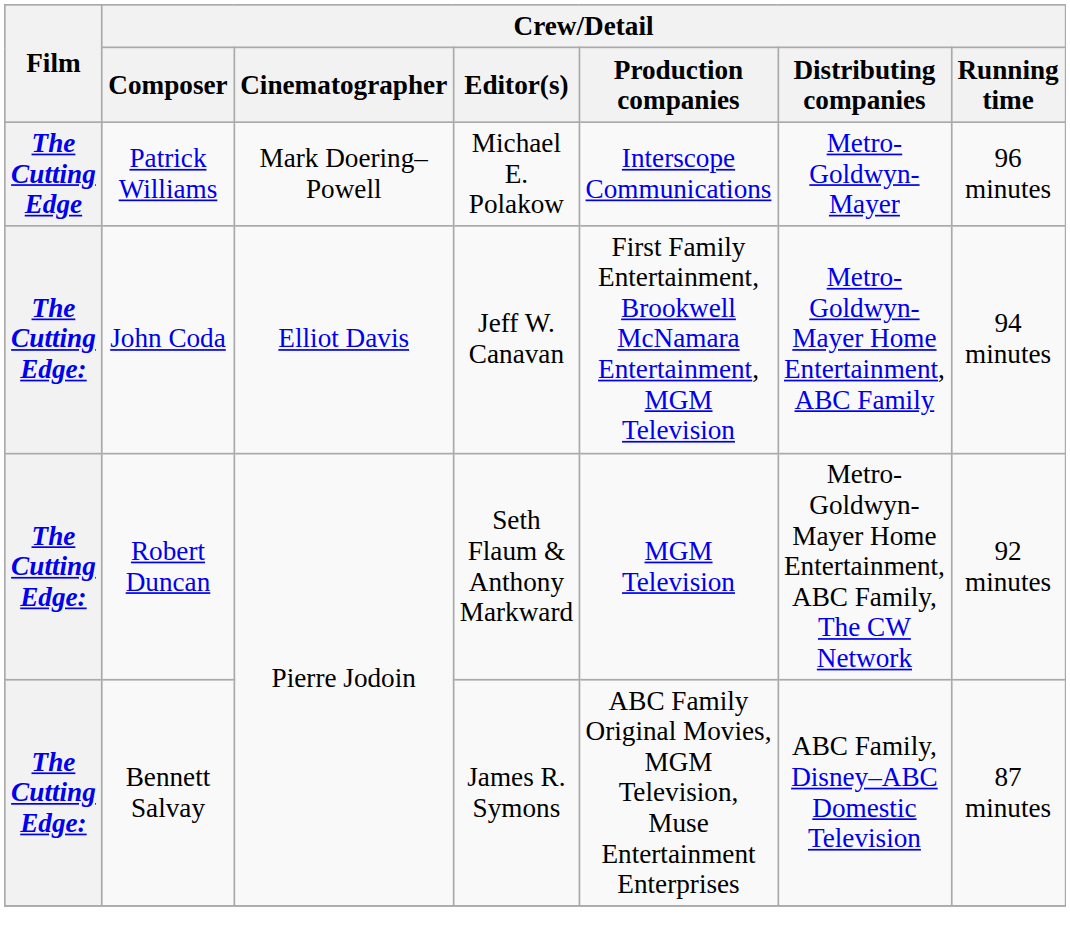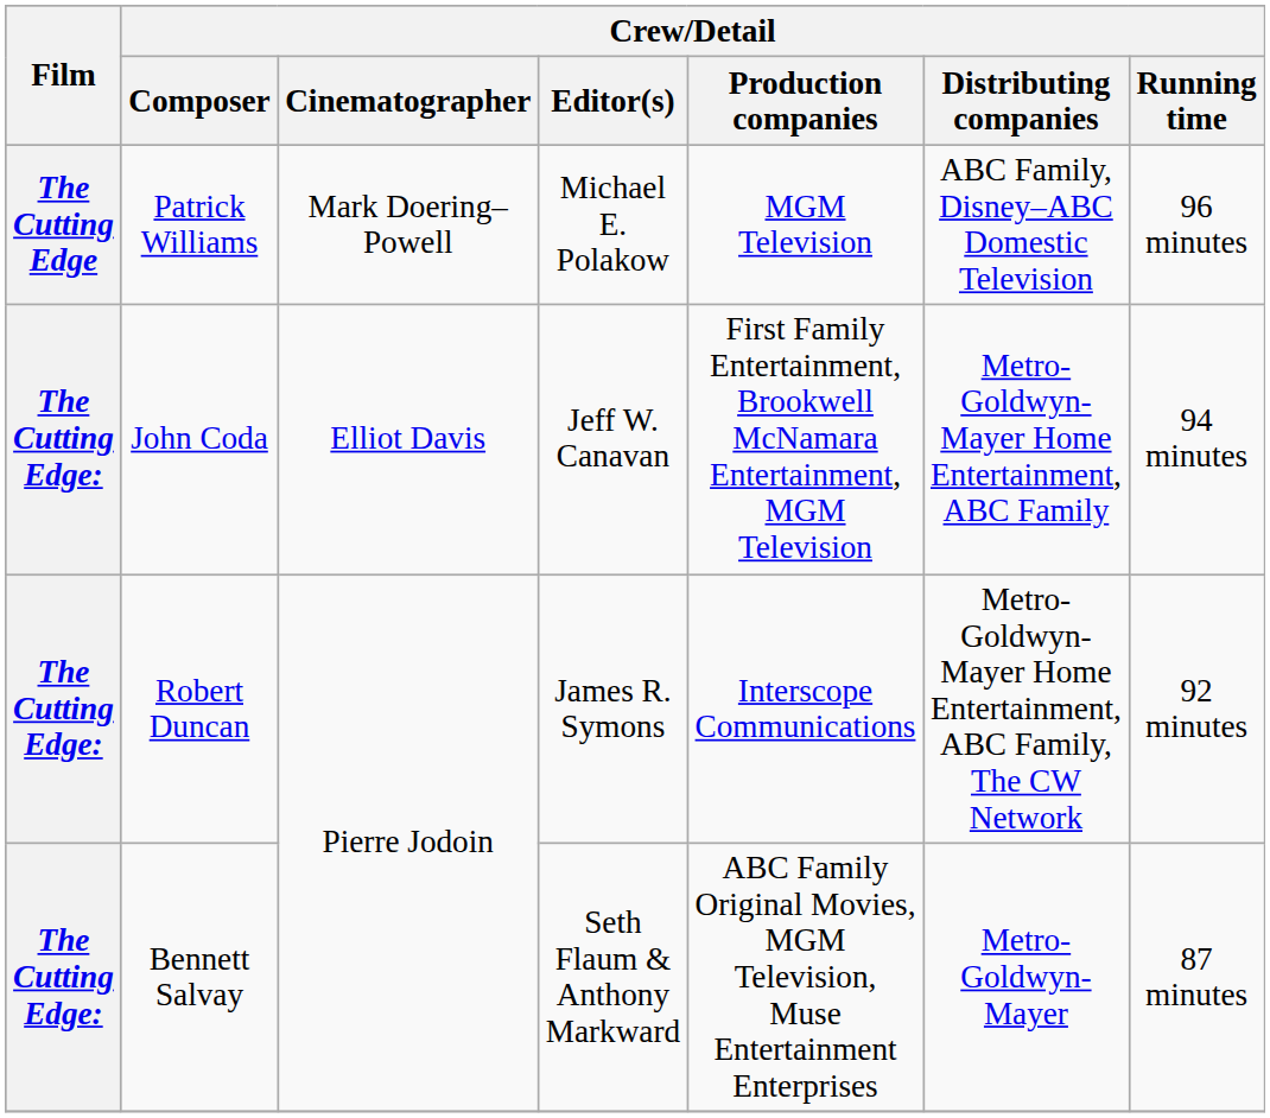Patrick Williams | Crew/Detail / Production companies: Interscope Communications -> MGM Television
Patrick Williams | Crew/Detail / Distributing companies: Metro-Goldwyn-Mayer -> ABC Family, Disney–ABC Domestic Television
Robert Duncan | Crew/Detail / Editor(s): Seth Flaum & Anthony Markward -> James R. Symons
Robert Duncan | Crew/Detail / Production companies: MGM Television -> Interscope Communications
Bennett Salvay | Crew/Detail / Editor(s): James R. Symons -> Seth Flaum & Anthony Markward
Bennett Salvay | Crew/Detail / Distributing companies: ABC Family, Disney–ABC Domestic Television -> Metro-Goldwyn-Mayer
